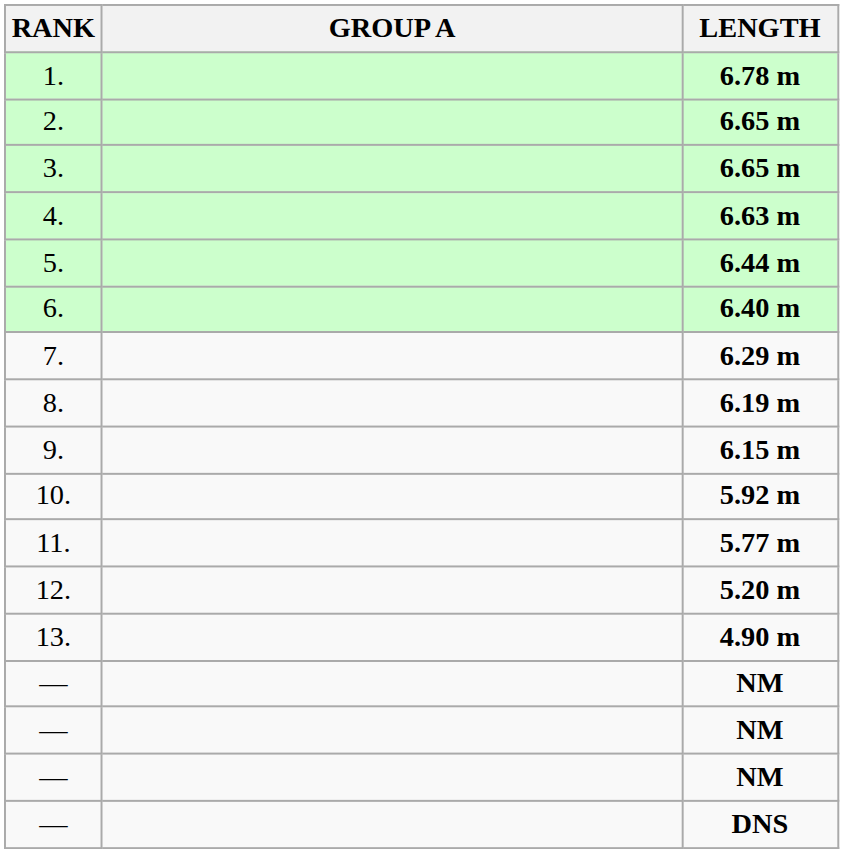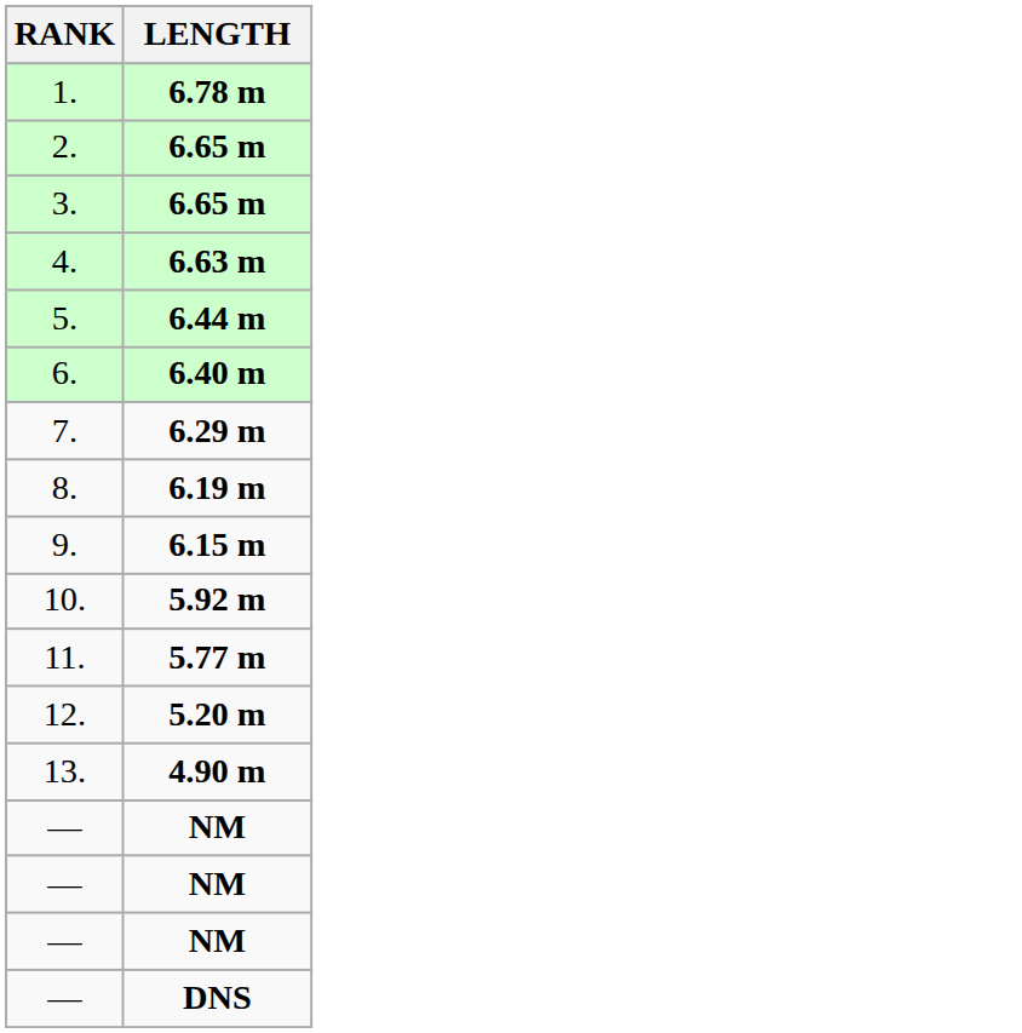- column: GROUP A
